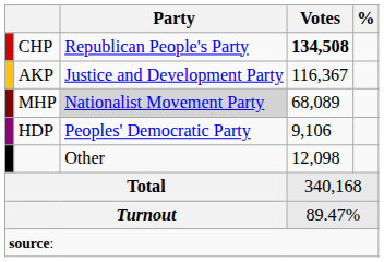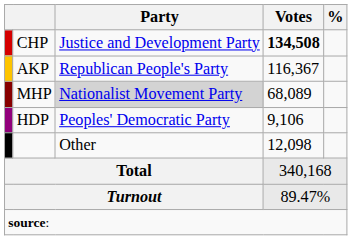CHP | Party: Republican People's Party -> Justice and Development Party
AKP | Party: Justice and Development Party -> Republican People's Party
